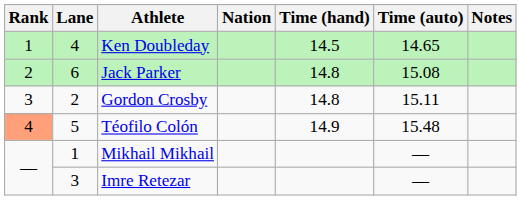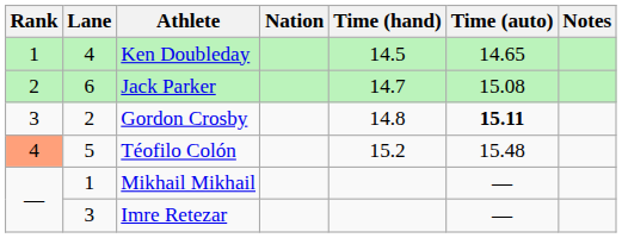Jack Parker | Time (hand): 14.8 -> 14.7
Gordon Crosby | Time (auto): normal -> bold
Téofilo Colón | Time (hand): 14.9 -> 15.2
